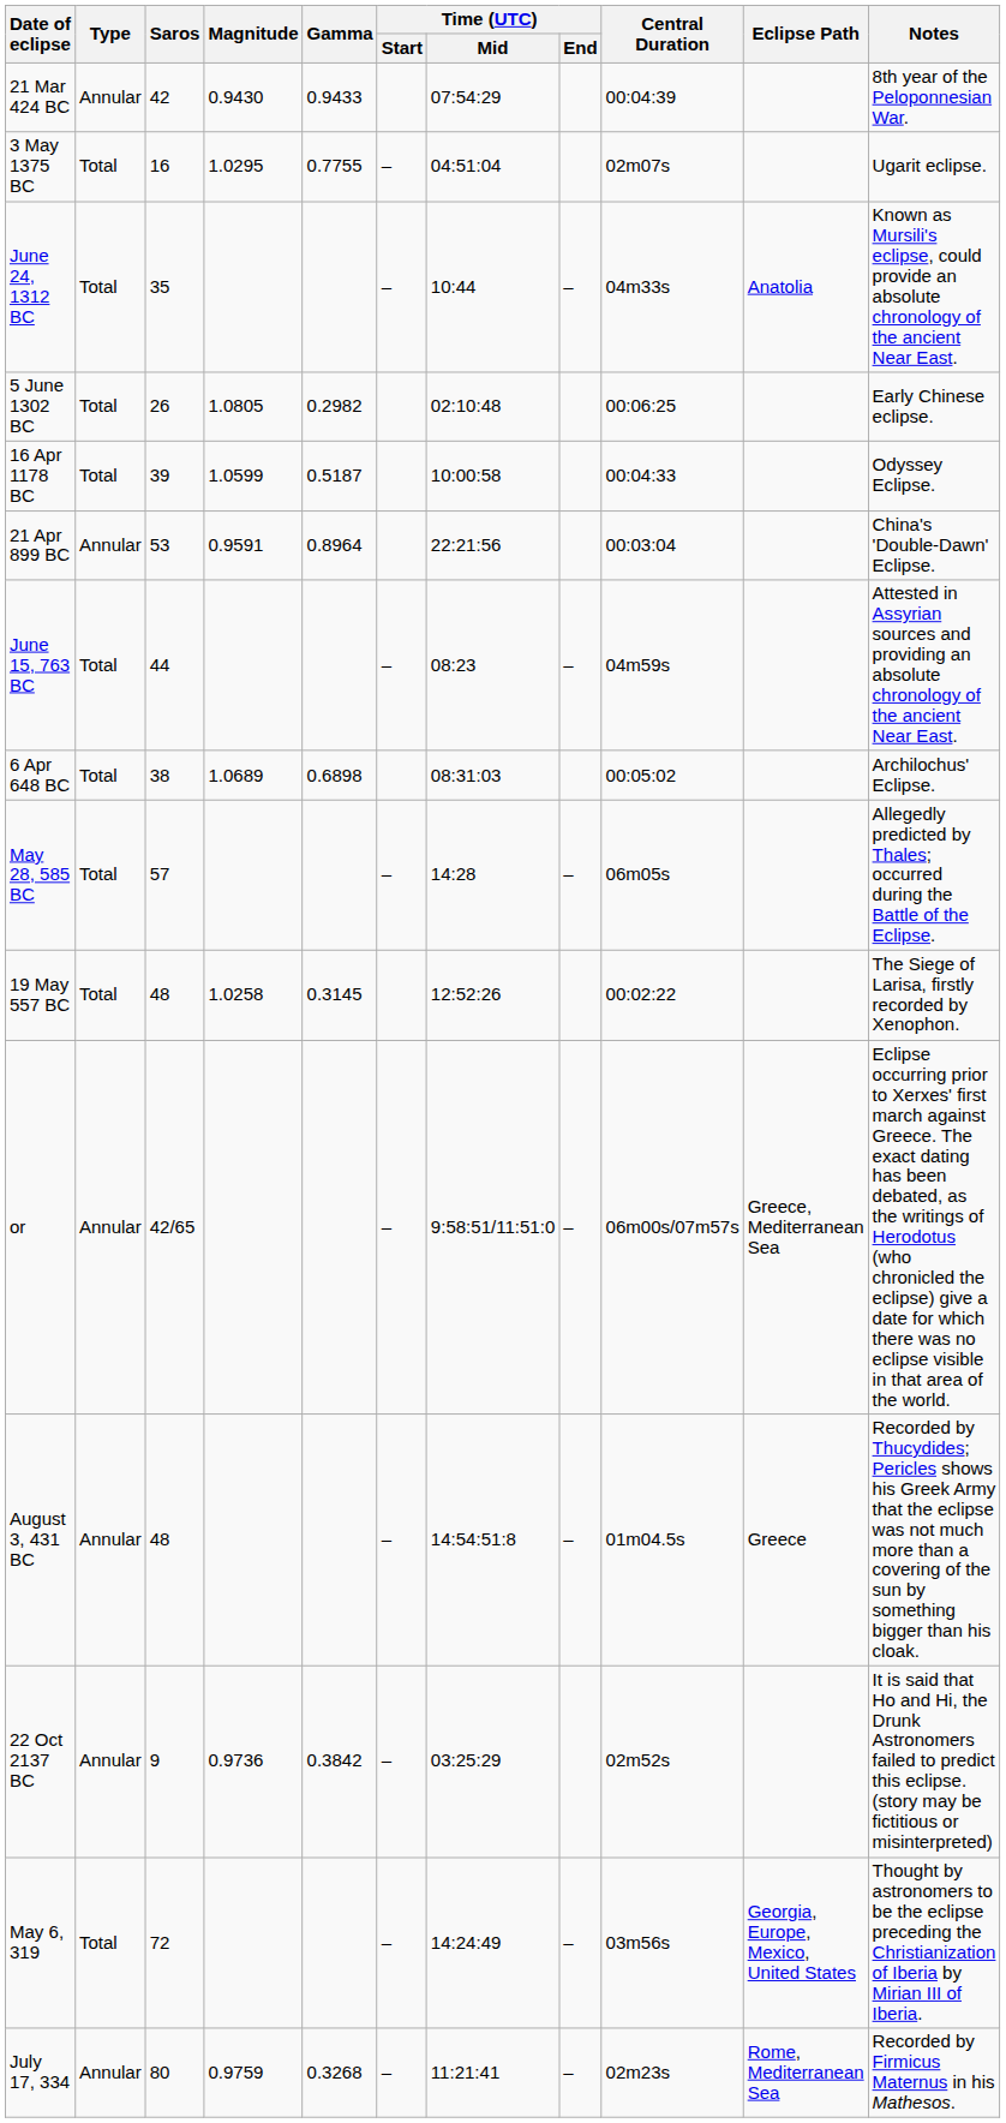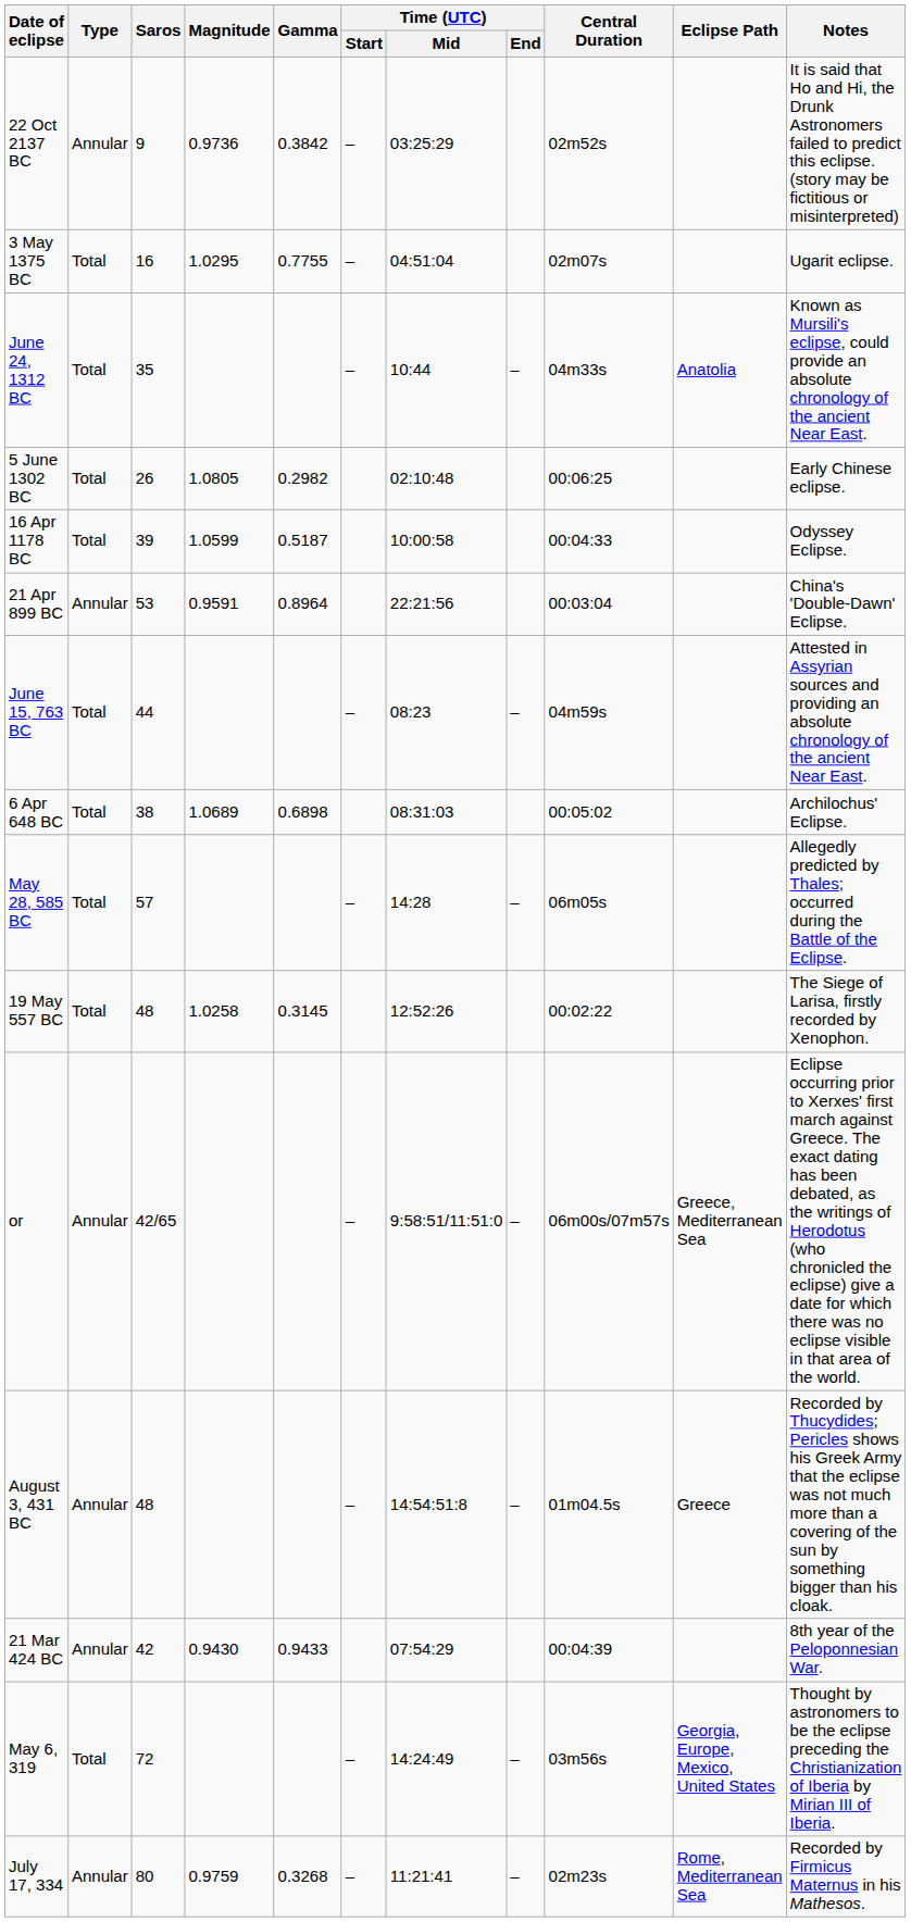rows swapped: 22 Oct 2137 BC <-> 21 Mar 424 BC
